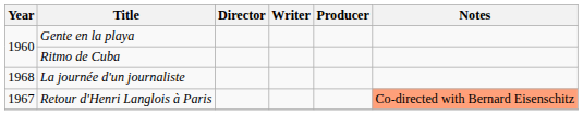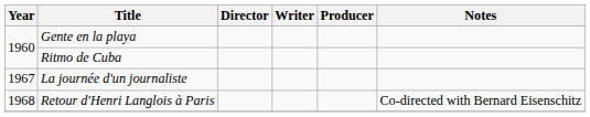La journée d'un journaliste | Year: 1968 -> 1967
Retour d'Henri Langlois à Paris | Year: 1967 -> 1968
Retour d'Henri Langlois à Paris | Notes: lightsalmon background -> no background
